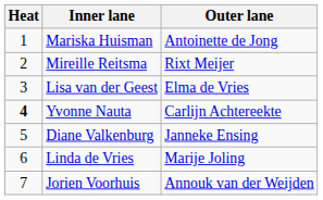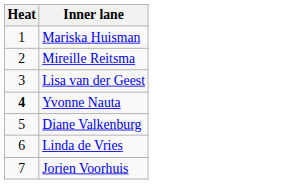- column: Outer lane | Antoinette de Jong | Rixt Meijer | Elma de Vries | Carlijn Achtereekte | Janneke Ensing | Marije Joling | Annouk van der Weijden
